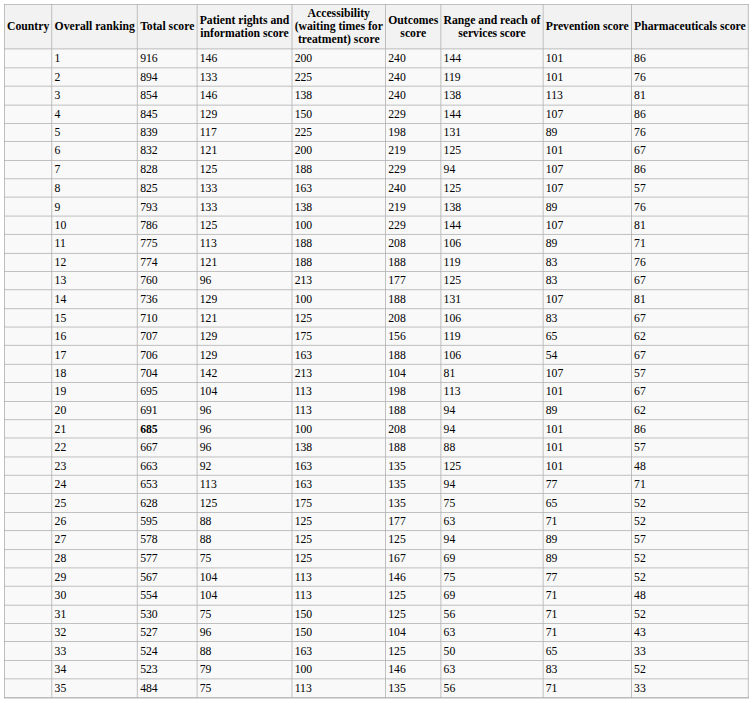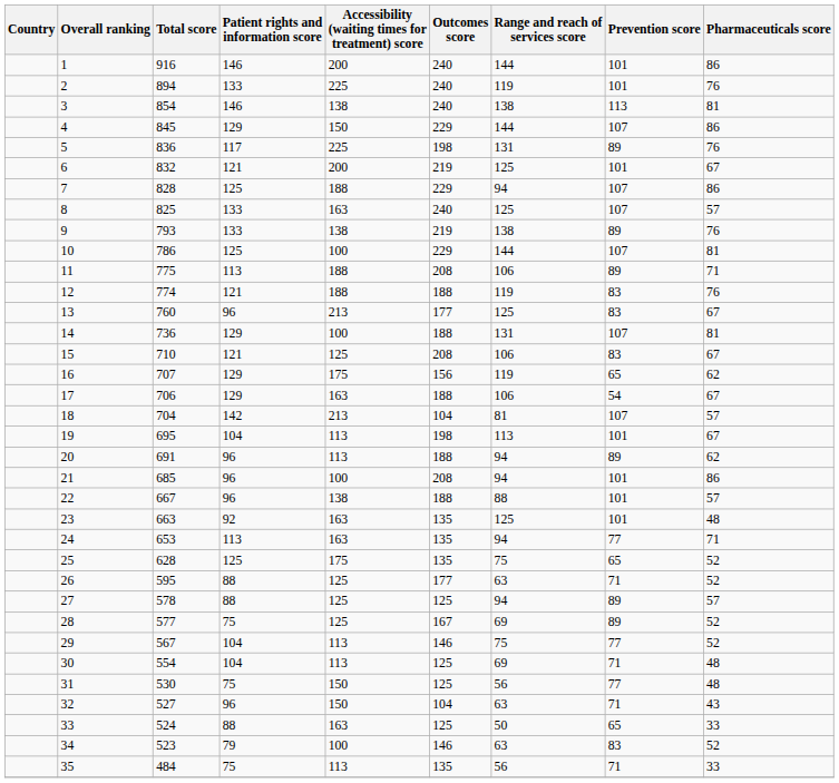5 | Total score: 839 -> 836
21 | Total score: bold -> normal
31 | Prevention score: 71 -> 77
31 | Pharmaceuticals score: 52 -> 48
